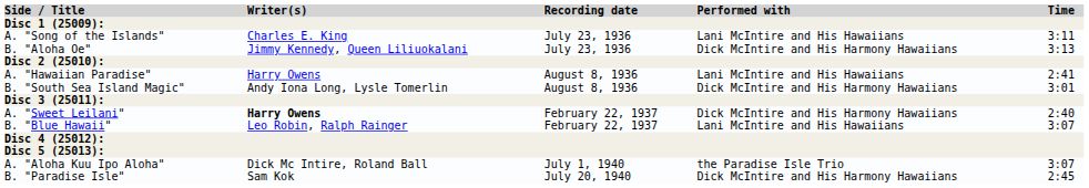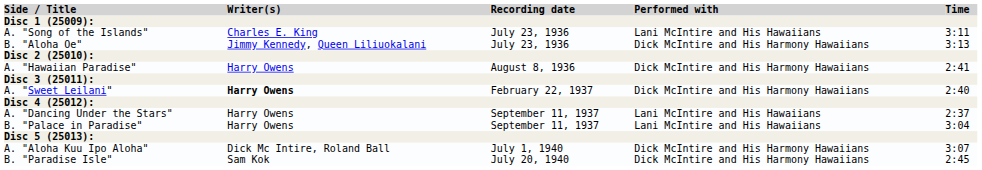A. "Hawaiian Paradise" | Performed with: Lani McIntire and His Hawaiians -> Dick McIntire and His Harmony Hawaiians
- row: B. "South Sea Island Magic" | Andy Iona Long, Lysle Tomerlin | August 8, 1936 | Dick McIntire and His Harmony Hawaiians | 3:01
- row: B. "Blue Hawaii" | Leo Robin, Ralph Rainger | February 22, 1937 | Lani McIntire and His Hawaiians | 3:07
+ row: A. "Dancing Under the Stars" | Harry Owens | September 11, 1937 | Lani McIntire and His Hawaiians | 2:37
+ row: B. "Palace in Paradise" | Harry Owens | September 11, 1937 | Lani McIntire and His Hawaiians | 3:04
A. "Aloha Kuu Ipo Aloha" | Performed with: the Paradise Isle Trio -> Dick McIntire and His Harmony Hawaiians
